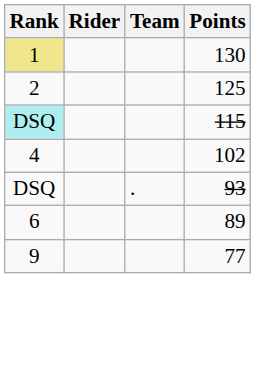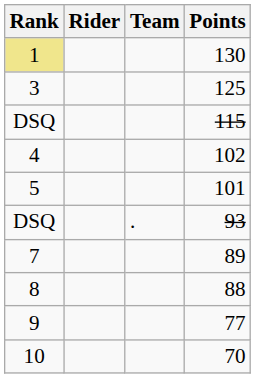125 | Rank: 2 -> 3
115 | Rank: paleturquoise background -> no background
+ row: 5 | 101
89 | Rank: 6 -> 7
+ row: 8 | 88
+ row: 10 | 70
